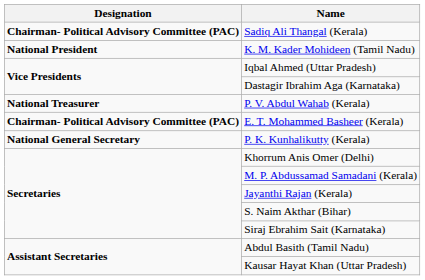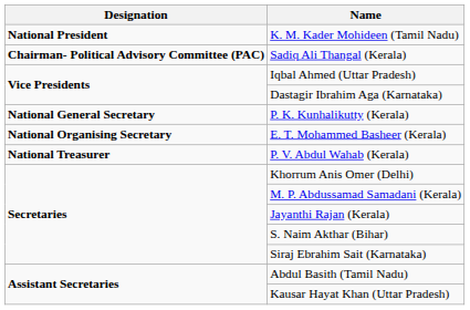rows swapped: Sadiq Ali Thangal (Kerala) <-> K. M. Kader Mohideen (Tamil Nadu)
rows swapped: P. K. Kunhalikutty (Kerala) <-> P. V. Abdul Wahab (Kerala)
E. T. Mohammed Basheer (Kerala) | Designation: Chairman- Political Advisory Committee (PAC) -> National Organising Secretary
